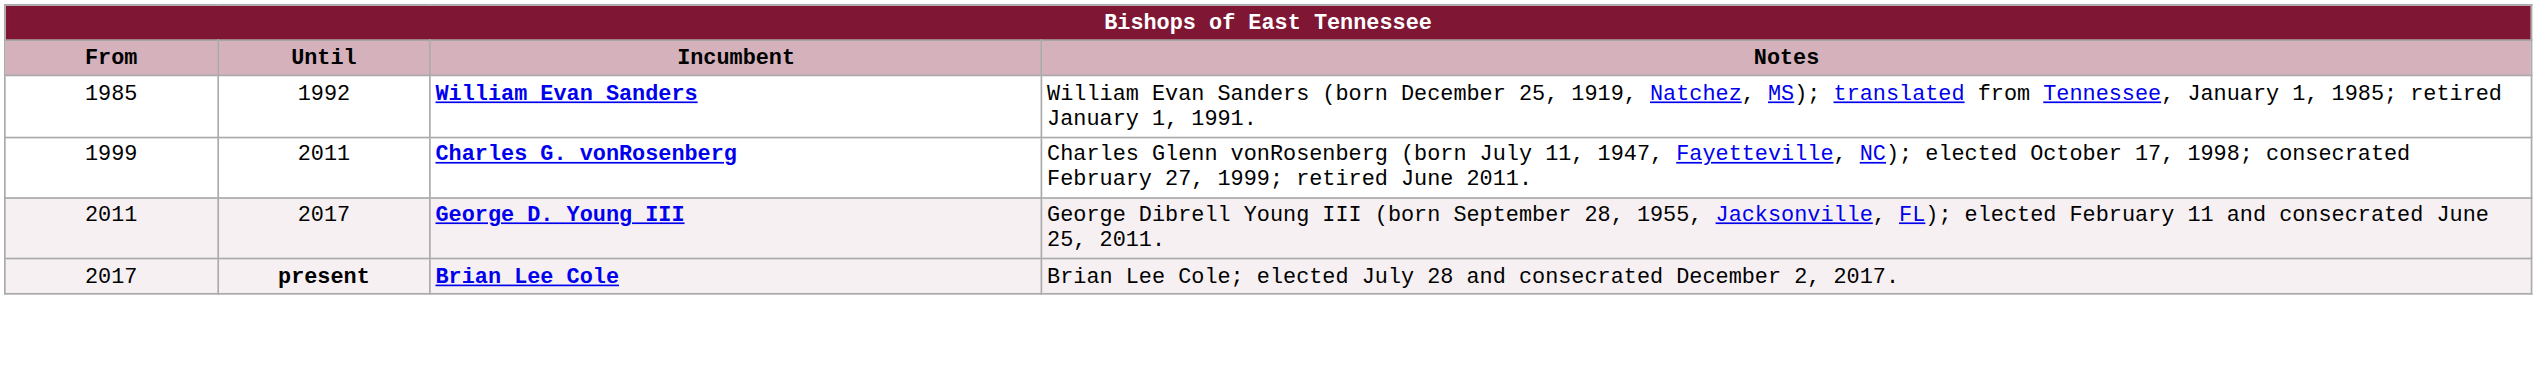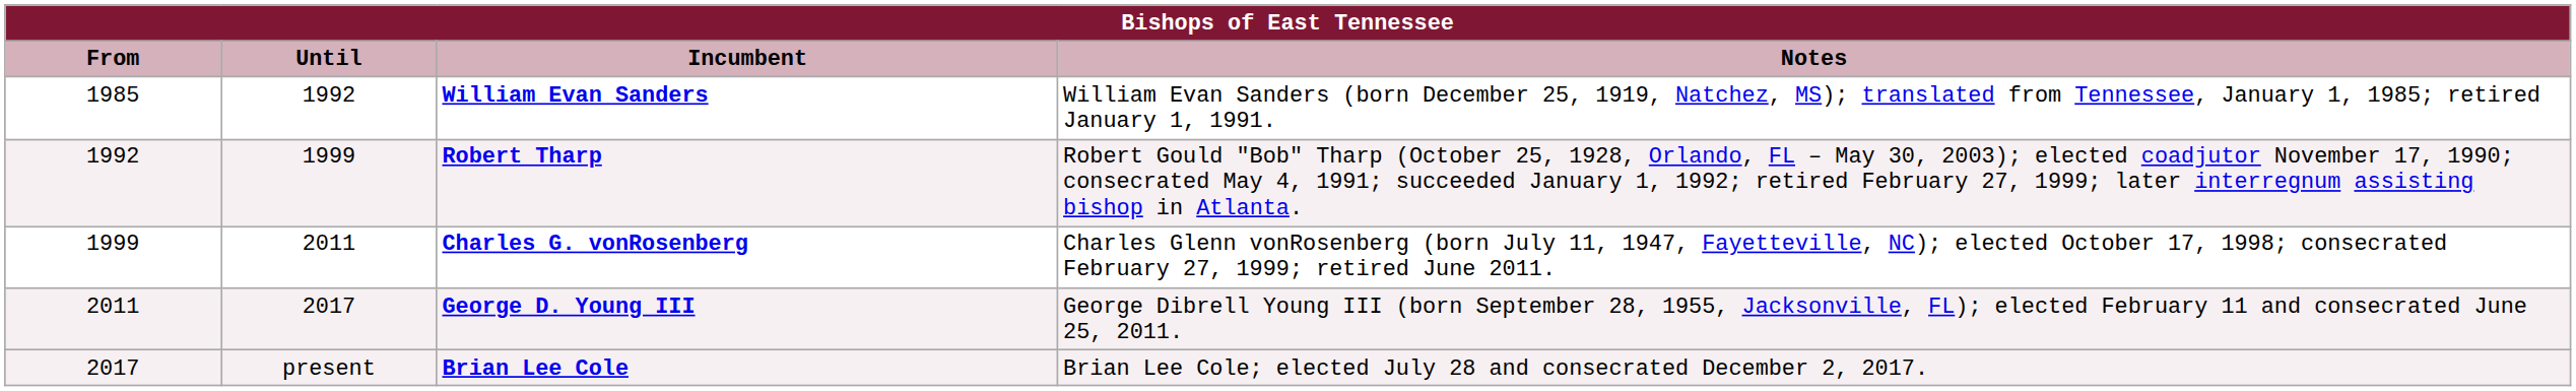+ row: 1992 | 1999 | Robert Tharp | Robert Gould "Bob" Tharp (October 25, 1928, Orlando, FL – May 30, 2003); elected coadjutor November 17, 1990; consecrated May 4, 1991; succeeded January 1, 1992; retired February 27, 1999; later interregnum assisting bishop in Atlanta.
Brian Lee Cole | Until: bold -> normal
